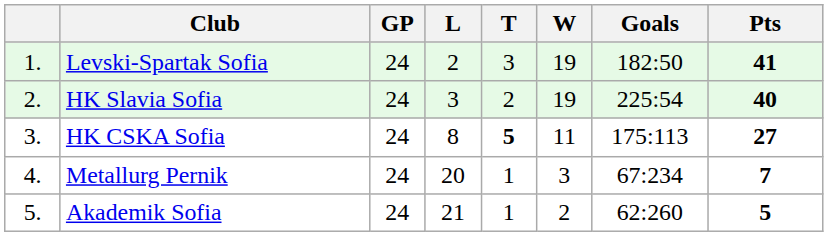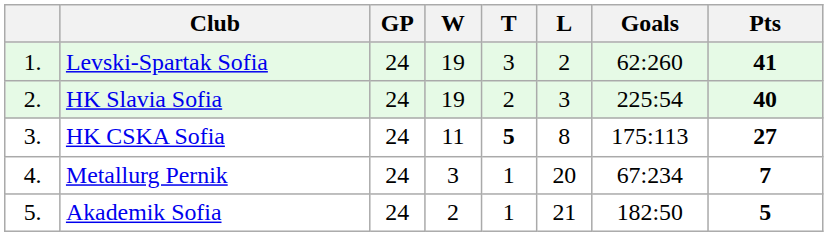columns swapped: W <-> L
Levski-Spartak Sofia | Goals: 182:50 -> 62:260
Akademik Sofia | Goals: 62:260 -> 182:50
